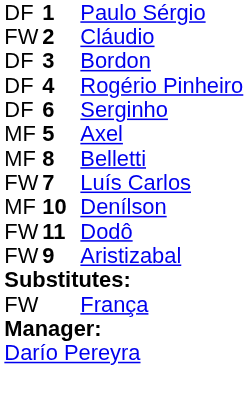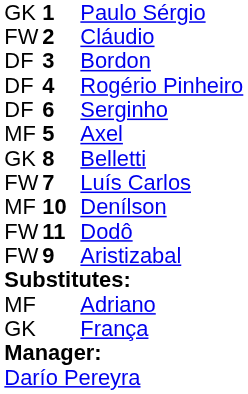Paulo Sérgio | column 1: DF -> GK
Belletti | column 1: MF -> GK
+ row: MF | Adriano
França | column 1: FW -> GK
